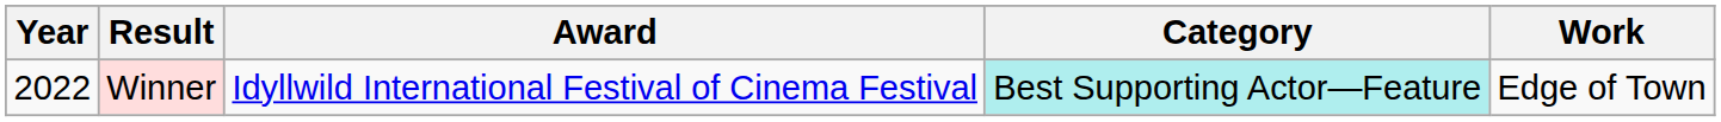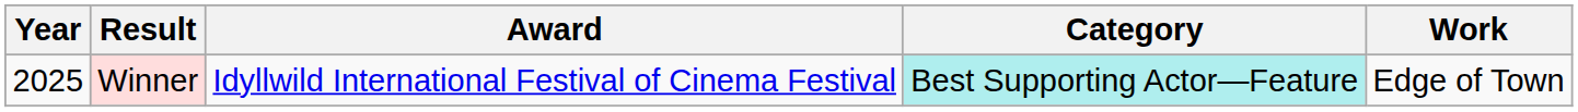Winner | Year: 2022 -> 2025
